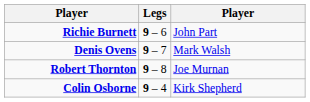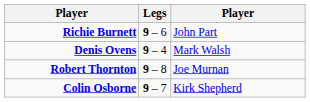Denis Ovens | Legs: 9 – 7 -> 9 – 4
Colin Osborne | Legs: 9 – 4 -> 9 – 7
